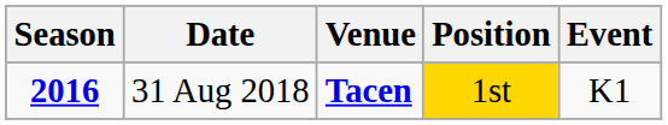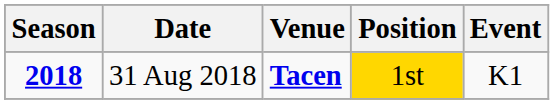31 Aug 2018 | Season: 2016 -> 2018
